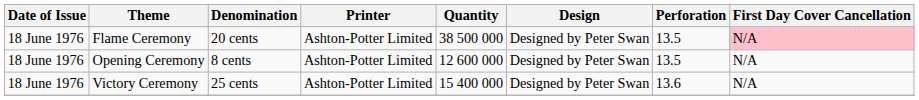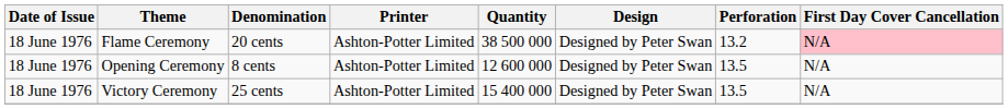Flame Ceremony | Perforation: 13.5 -> 13.2
Victory Ceremony | Perforation: 13.6 -> 13.5
